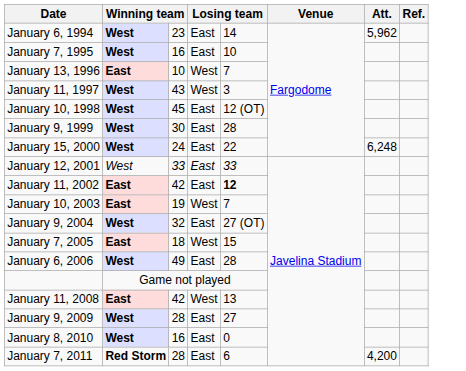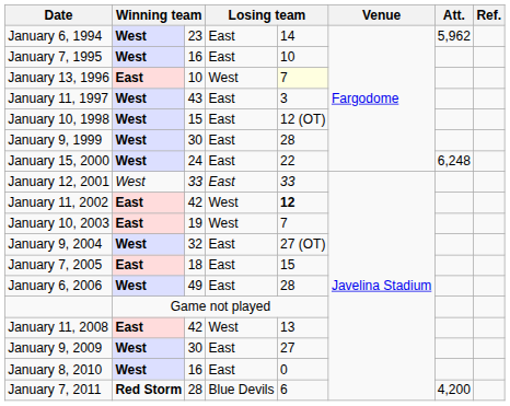January 13, 1996 | column 5: no background -> lightyellow background
January 11, 1997 | column 4: West -> East
January 10, 1998 | column 3: 45 -> 15
January 11, 2002 | column 4: East -> West
January 7, 2005 | column 4: West -> East
January 9, 2009 | column 3: 28 -> 30
January 7, 2011 | column 4: East -> Blue Devils
